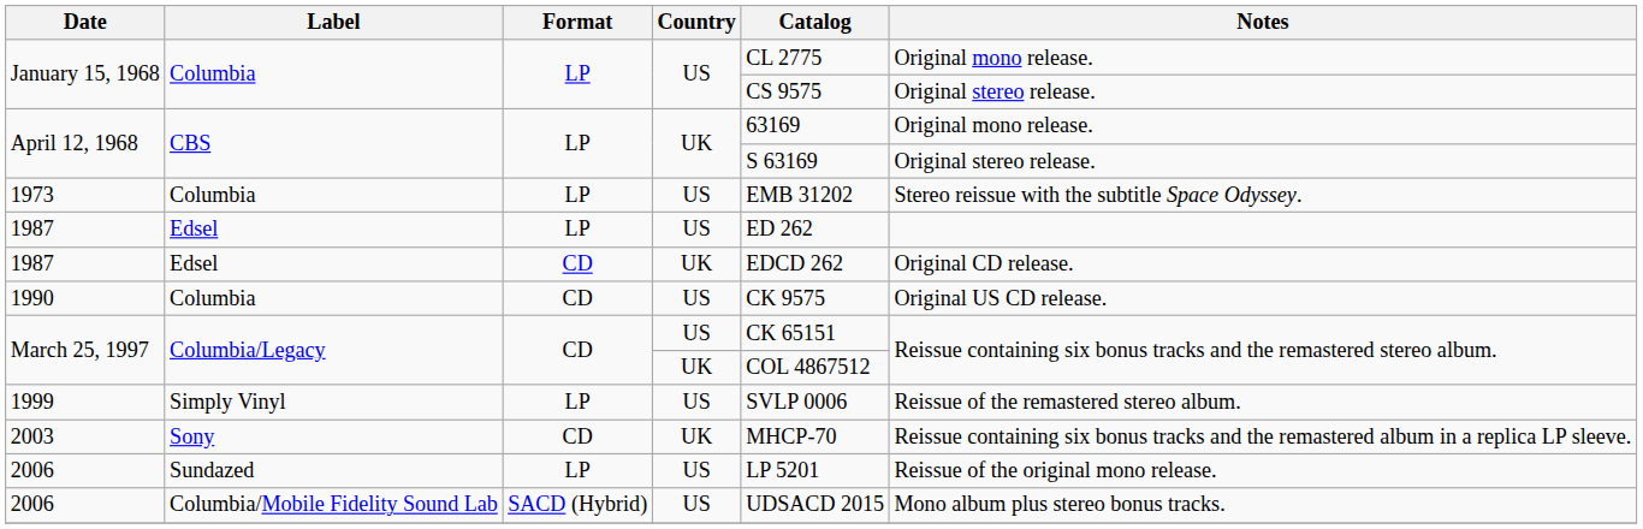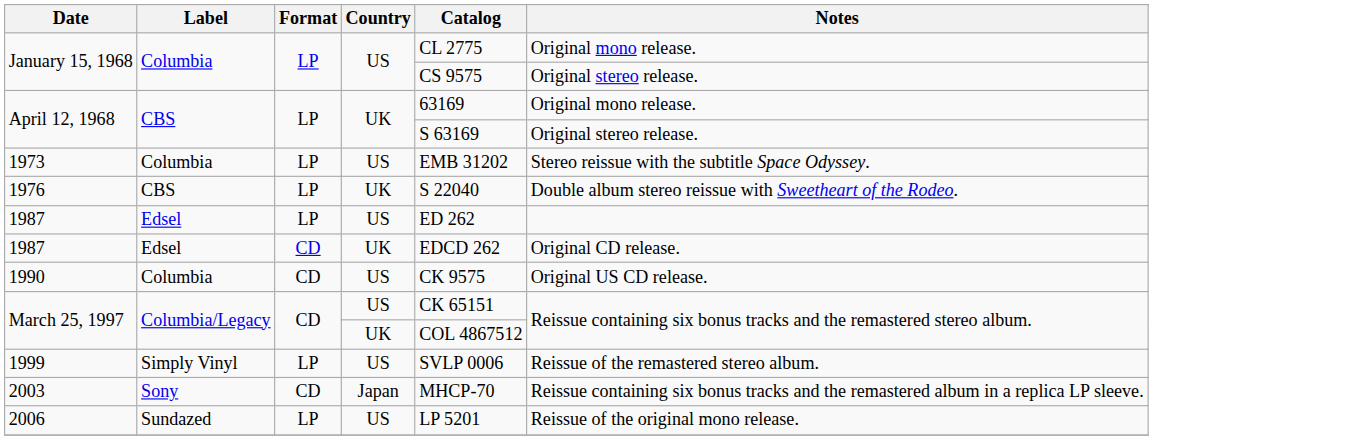+ row: 1976 | CBS | LP | UK | S 22040 | Double album stereo reissue with Sweetheart of the Rodeo.
2003 | Country: UK -> Japan
- row: 2006 | Columbia/Mobile Fidelity Sound Lab | SACD (Hybrid) | US | UDSACD 2015 | Mono album plus stereo bonus tracks.
